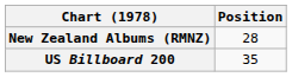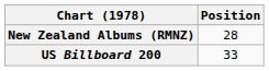US Billboard 200 | Position: 35 -> 33
